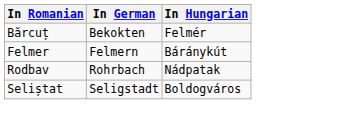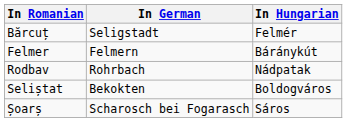Bărcuț | In German: Bekokten -> Seligstadt
Seliștat | In German: Seligstadt -> Bekokten
+ row: Șoarș | Scharosch bei Fogarasch | Sáros
